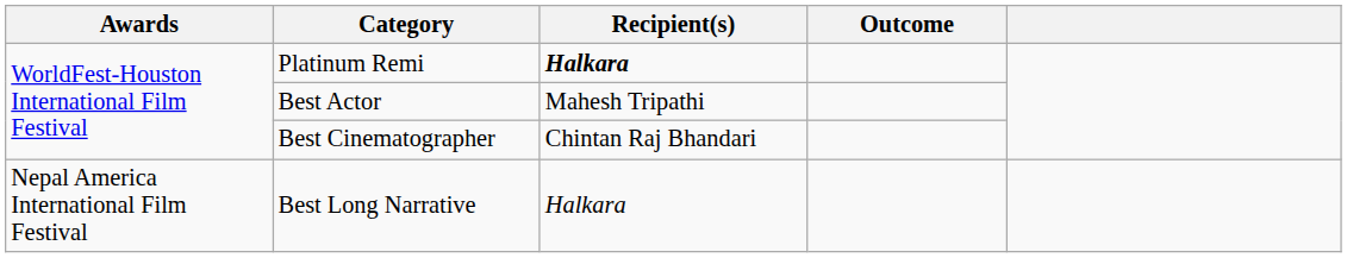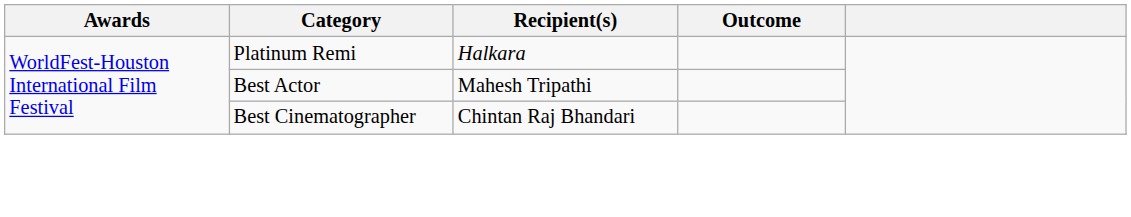Platinum Remi | Recipient(s): bold -> normal
- row: Nepal America International Film Festival | Best Long Narrative | Halkara
